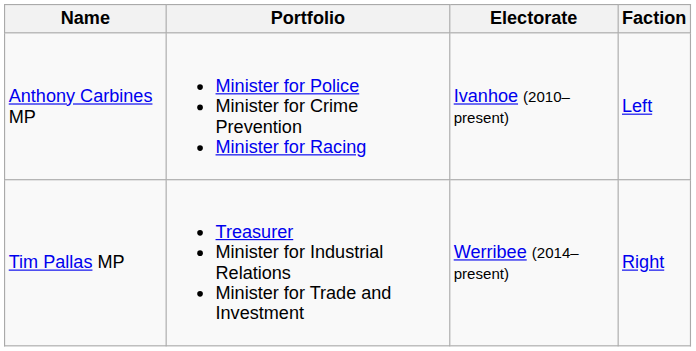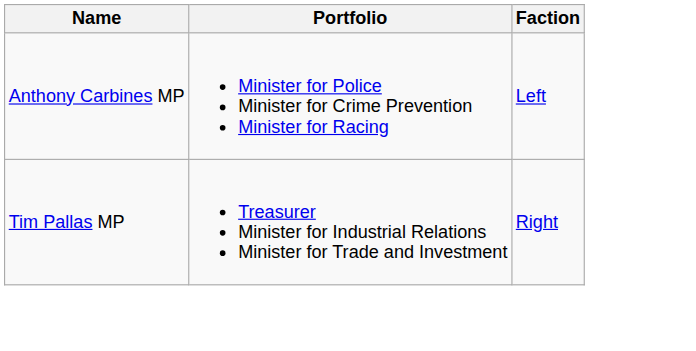- column: Electorate | Ivanhoe (2010–present) | Werribee (2014–present)
